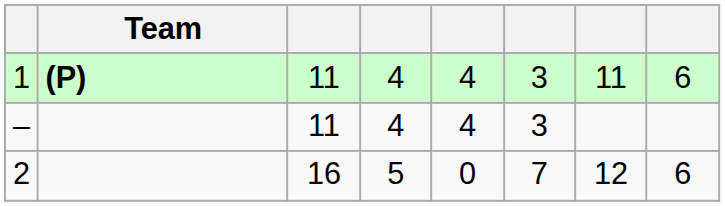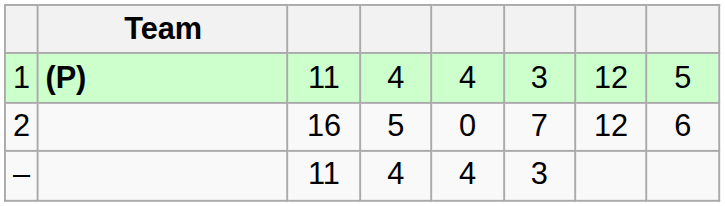1 | column 7: 11 -> 12
1 | column 8: 6 -> 5
rows swapped: 2 <-> –
